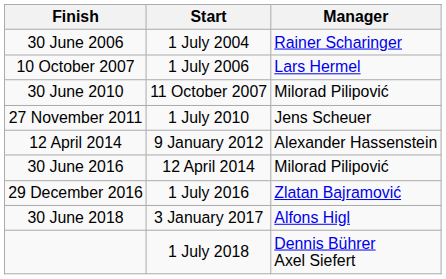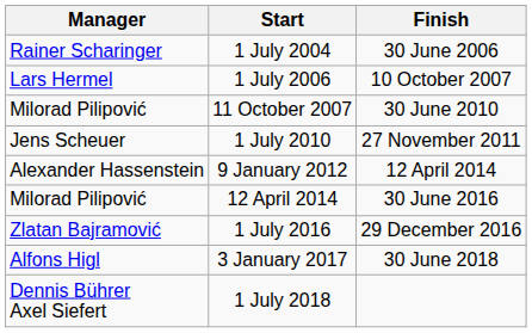columns swapped: Manager <-> Finish
